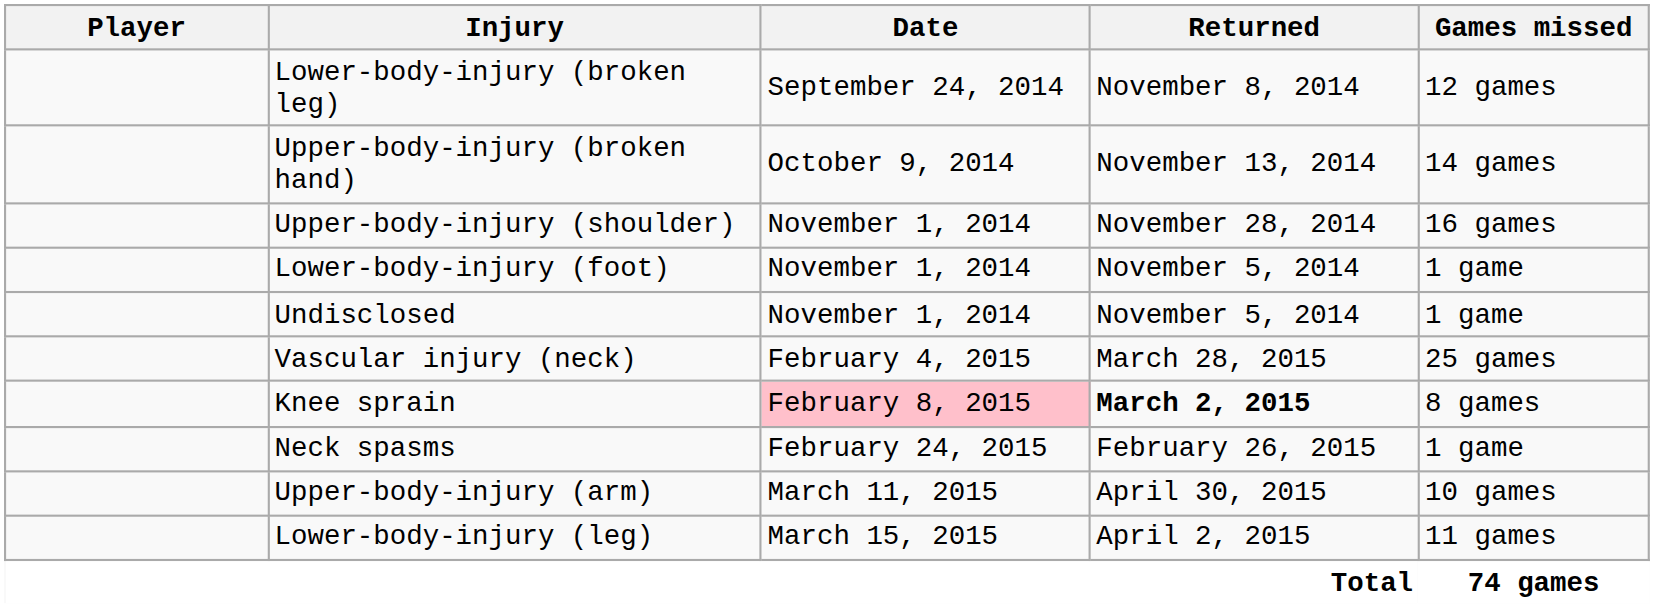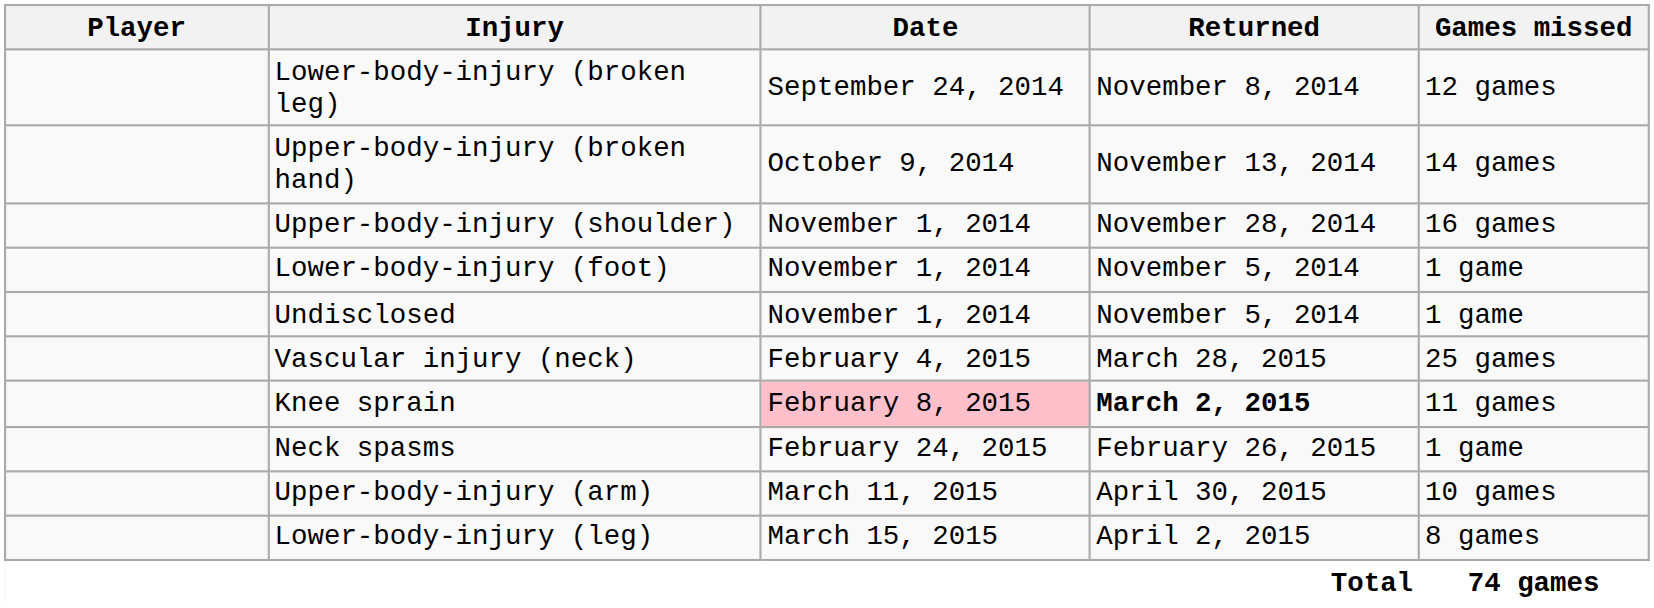Knee sprain | Games missed: 8 games -> 11 games
Lower-body-injury (leg) | Games missed: 11 games -> 8 games
